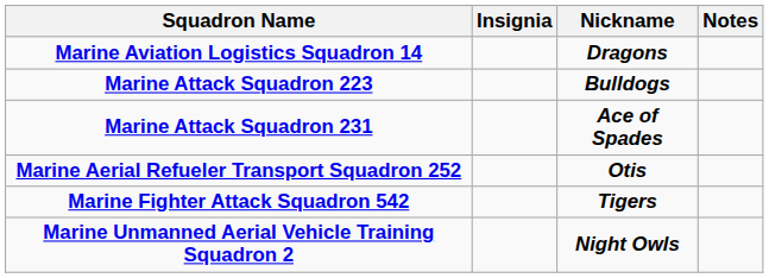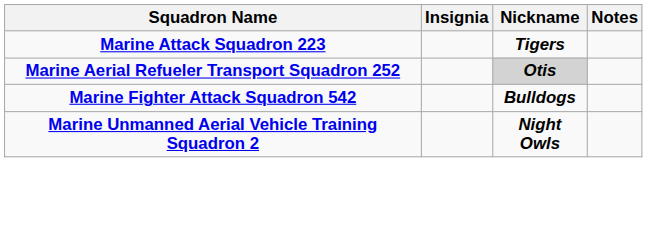- row: Marine Aviation Logistics Squadron 14 | Dragons
Marine Attack Squadron 223 | Nickname: Bulldogs -> Tigers
- row: Marine Attack Squadron 231 | Ace of Spades
Marine Aerial Refueler Transport Squadron 252 | Nickname: no background -> lightgrey background
Marine Fighter Attack Squadron 542 | Nickname: Tigers -> Bulldogs
